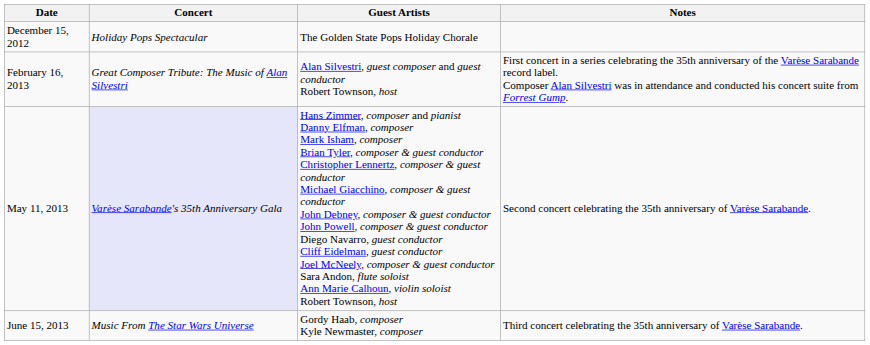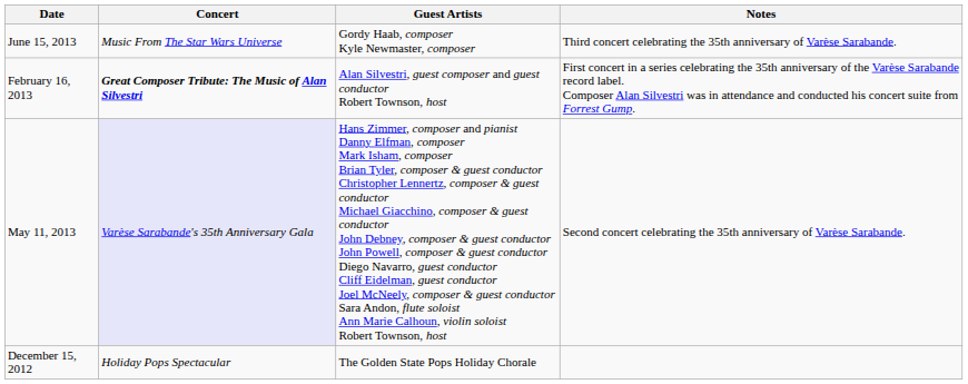rows swapped: December 15, 2012 <-> June 15, 2013
February 16, 2013 | Concert: normal -> bold
